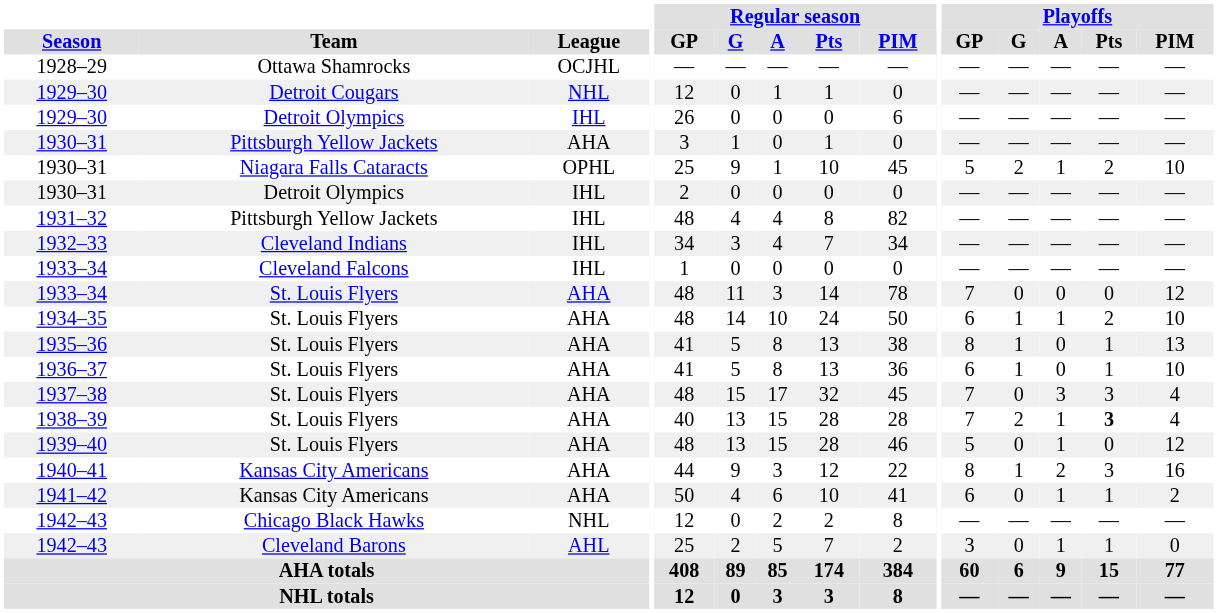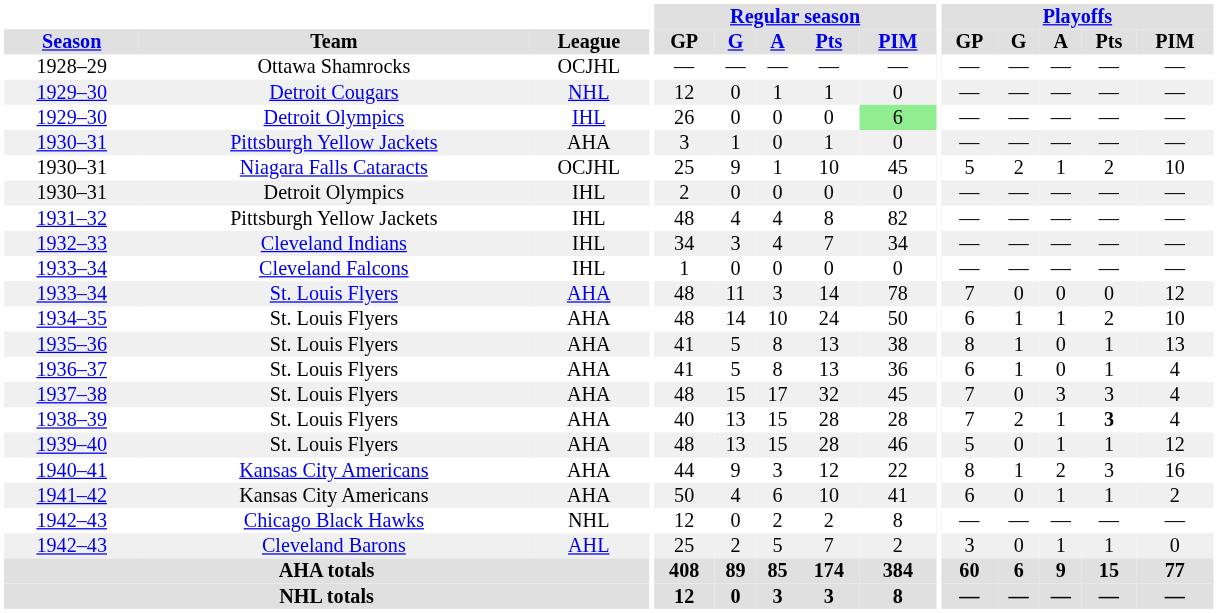1929–30 / Detroit Olympics | Regular season / PIM: no background -> lightgreen background
1930–31 / Niagara Falls Cataracts | League: OPHL -> OCJHL
1936–37 | Playoffs / PIM: 10 -> 4
1939–40 | Playoffs / Pts: 0 -> 1
